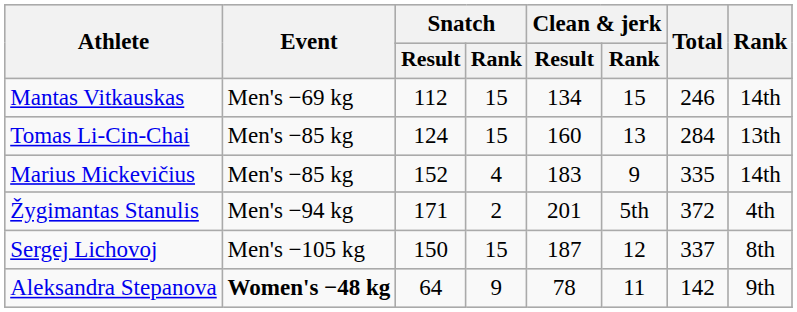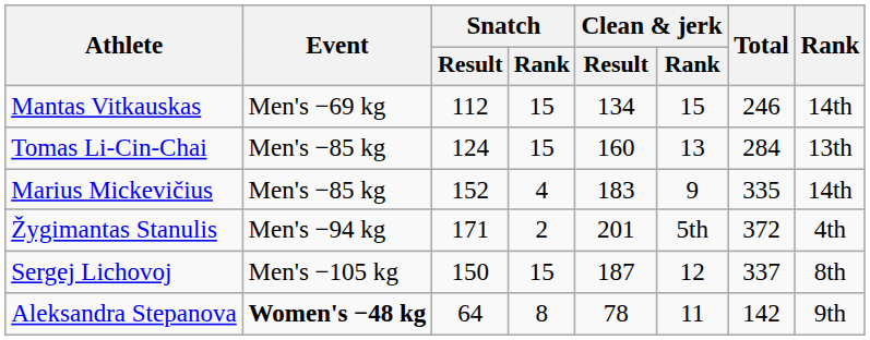Aleksandra Stepanova | Snatch / Rank: 9 -> 8
